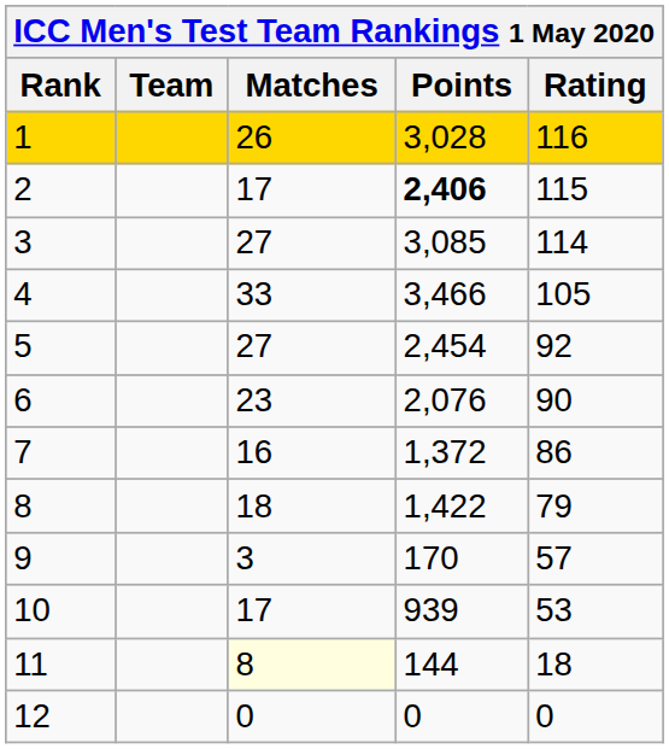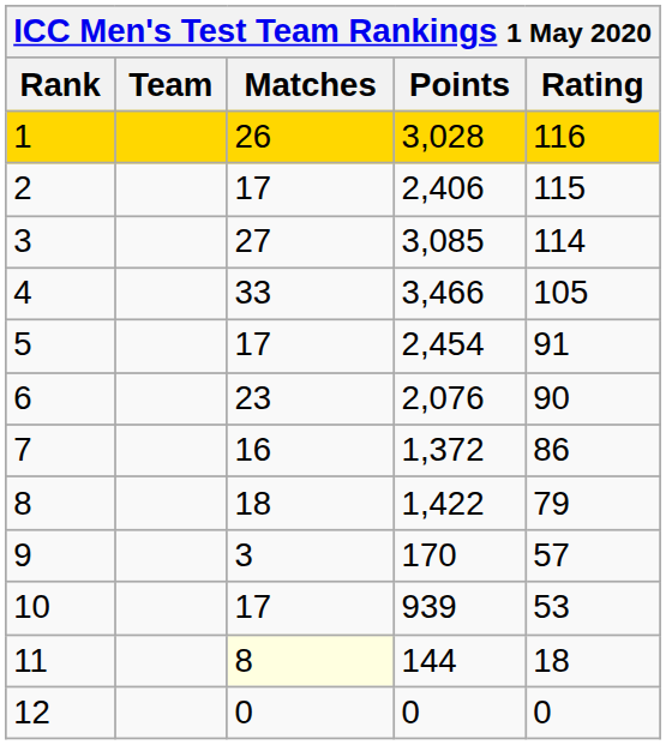2 | Points: bold -> normal
5 | Matches: 27 -> 17
5 | Rating: 92 -> 91
